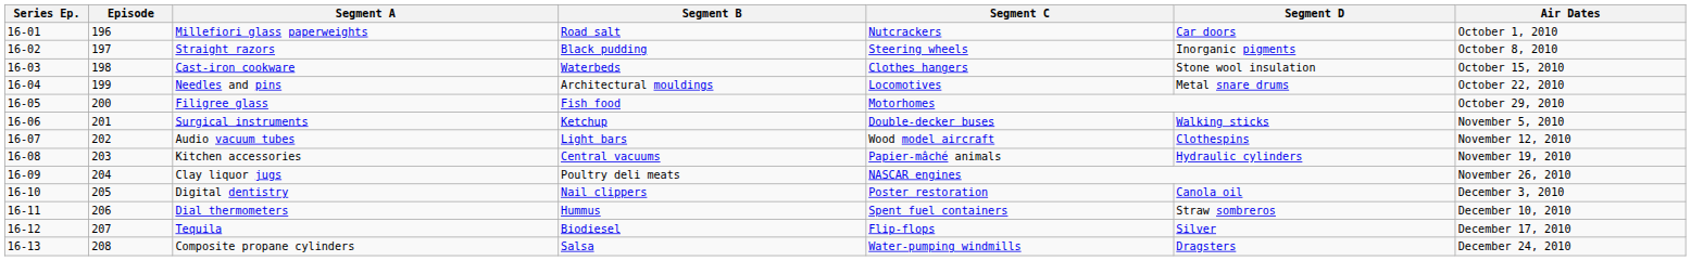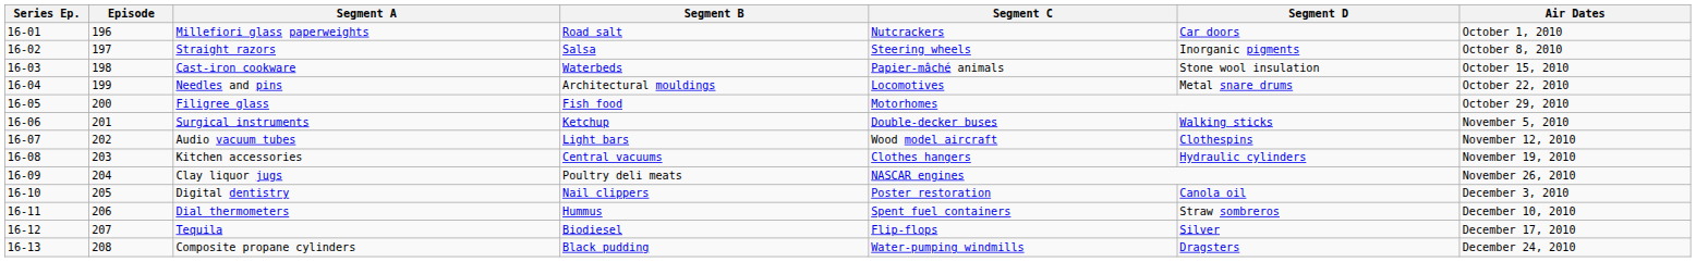Straight razors | Segment B: Black pudding -> Salsa
Cast-iron cookware | Segment C: Clothes hangers -> Papier-mâché animals
Kitchen accessories | Segment C: Papier-mâché animals -> Clothes hangers
Composite propane cylinders | Segment B: Salsa -> Black pudding
